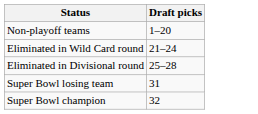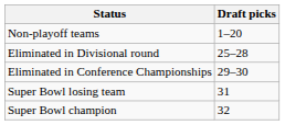- row: Eliminated in Wild Card round | 21–24
+ row: Eliminated in Conference Championships | 29–30
